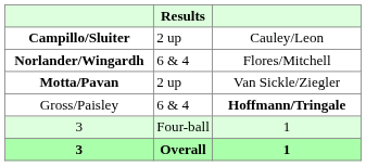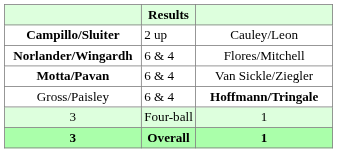Motta/Pavan | Results: 2 up -> 6 & 4
